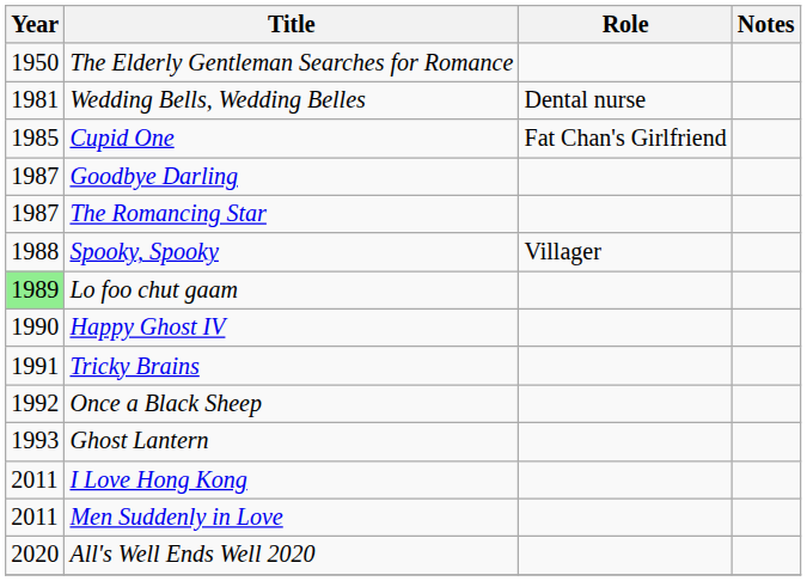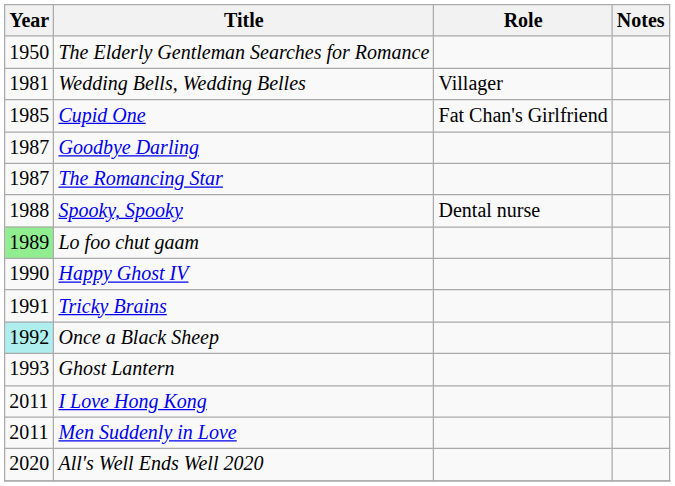Wedding Bells, Wedding Belles | Role: Dental nurse -> Villager
Spooky, Spooky | Role: Villager -> Dental nurse
Once a Black Sheep | Year: no background -> paleturquoise background
